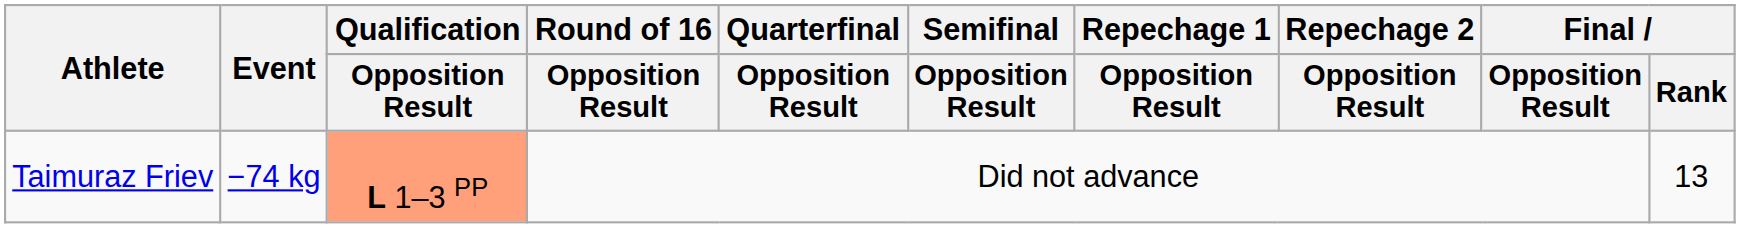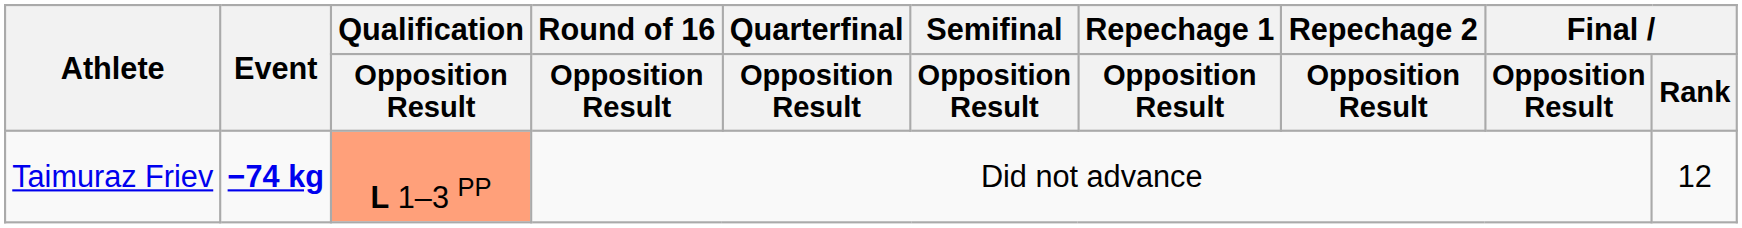Taimuraz Friev | Event: normal -> bold
Taimuraz Friev | Final / Rank: 13 -> 12
